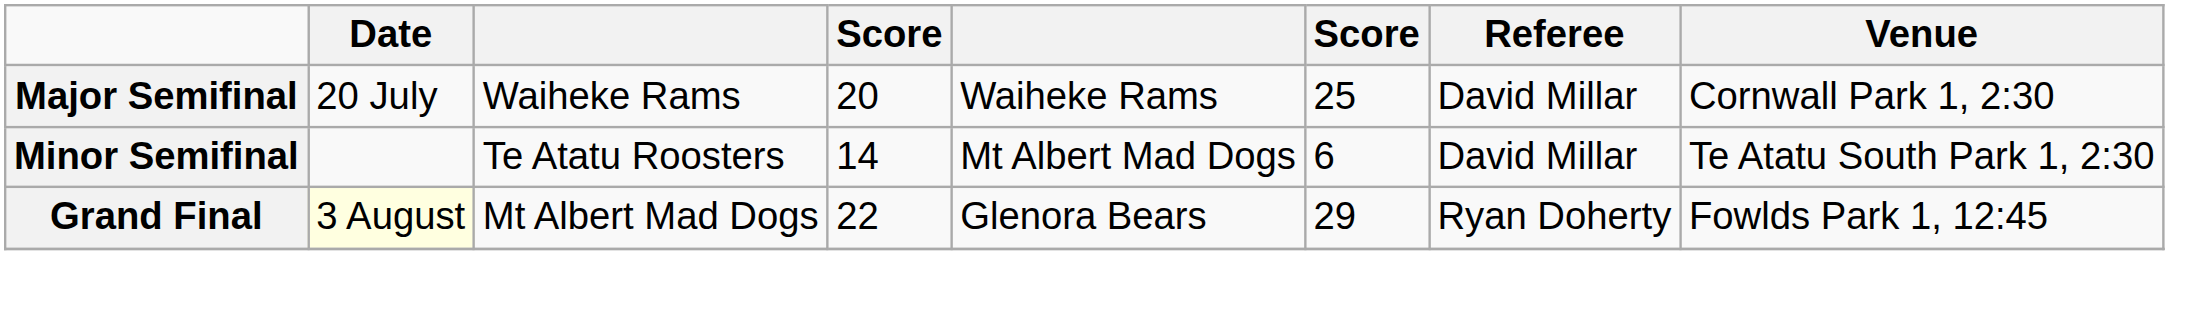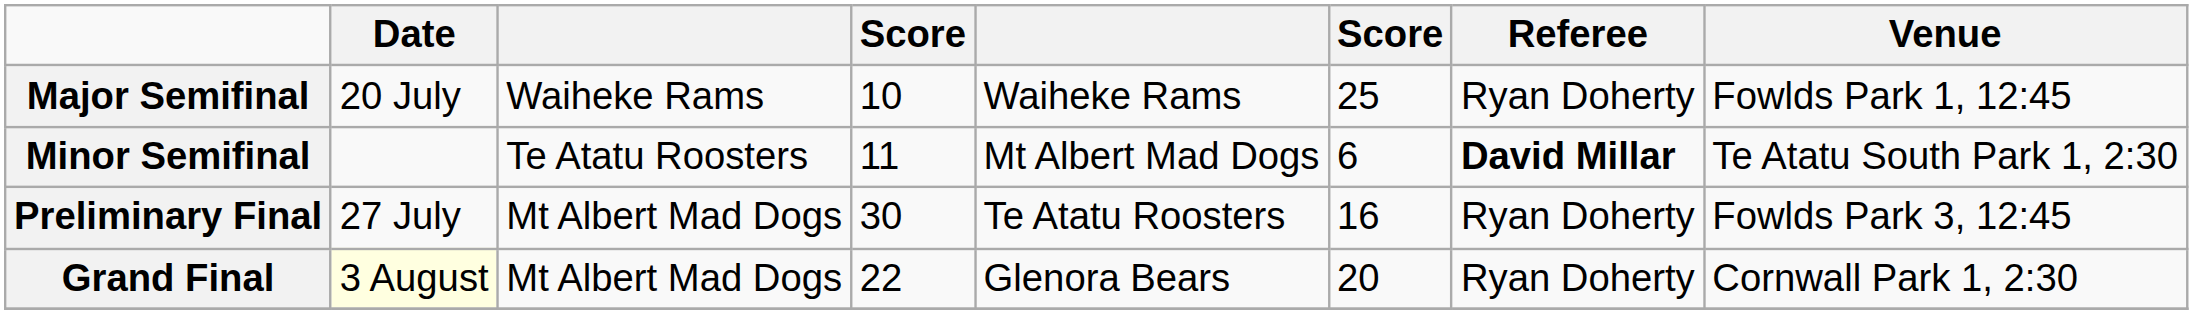Major Semifinal | column 4: 20 -> 10
Major Semifinal | Referee: David Millar -> Ryan Doherty
Major Semifinal | Venue: Cornwall Park 1, 2:30 -> Fowlds Park 1, 12:45
Minor Semifinal | column 4: 14 -> 11
Minor Semifinal | Referee: normal -> bold
+ row: Preliminary Final | 27 July | Mt Albert Mad Dogs | 30 | Te Atatu Roosters | 16 | Ryan Doherty | Fowlds Park 3, 12:45
Grand Final | column 6: 29 -> 20
Grand Final | Venue: Fowlds Park 1, 12:45 -> Cornwall Park 1, 2:30
